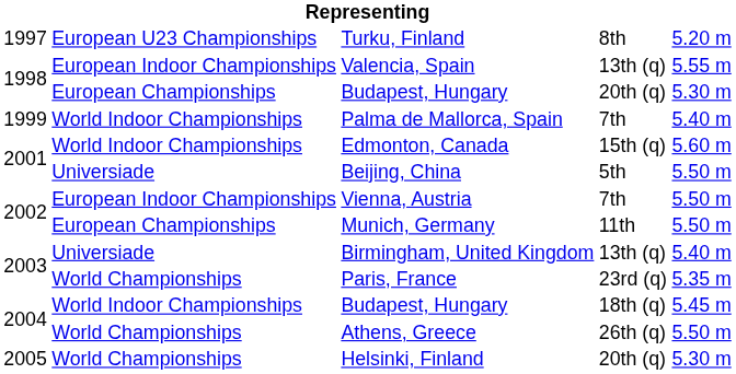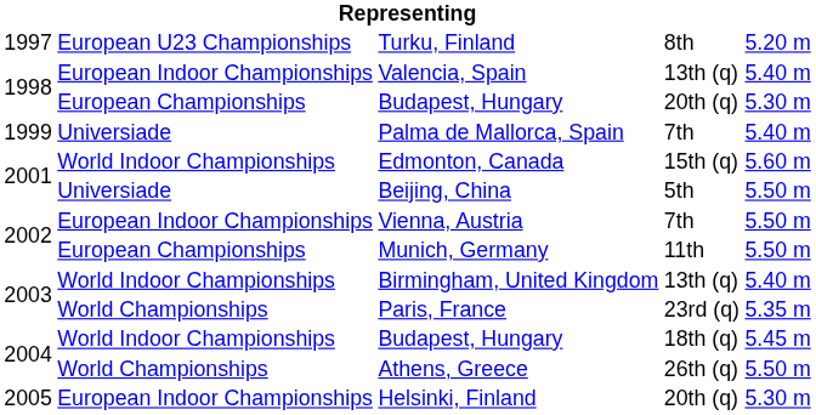Valencia, Spain | column 5: 5.55 m -> 5.40 m
Palma de Mallorca, Spain | column 2: World Indoor Championships -> Universiade
Birmingham, United Kingdom | column 2: Universiade -> World Indoor Championships
Helsinki, Finland | column 2: World Championships -> European Indoor Championships
